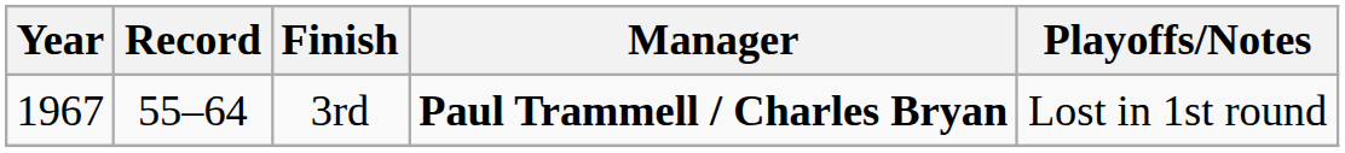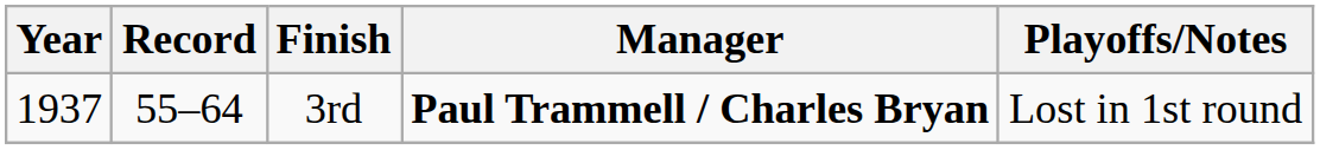3rd | Year: 1967 -> 1937
